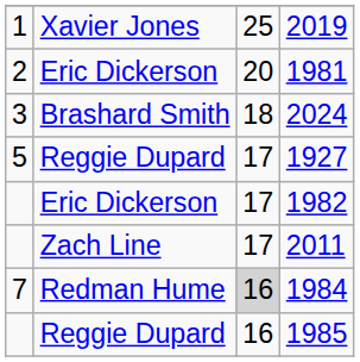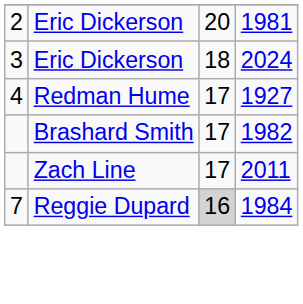- row: 1 | Xavier Jones | 25 | 2019
2024 | column 2: Brashard Smith -> Eric Dickerson
1927 | column 1: 5 -> 4
1927 | column 2: Reggie Dupard -> Redman Hume
1982 | column 2: Eric Dickerson -> Brashard Smith
1984 | column 2: Redman Hume -> Reggie Dupard
- row: Reggie Dupard | 16 | 1985
